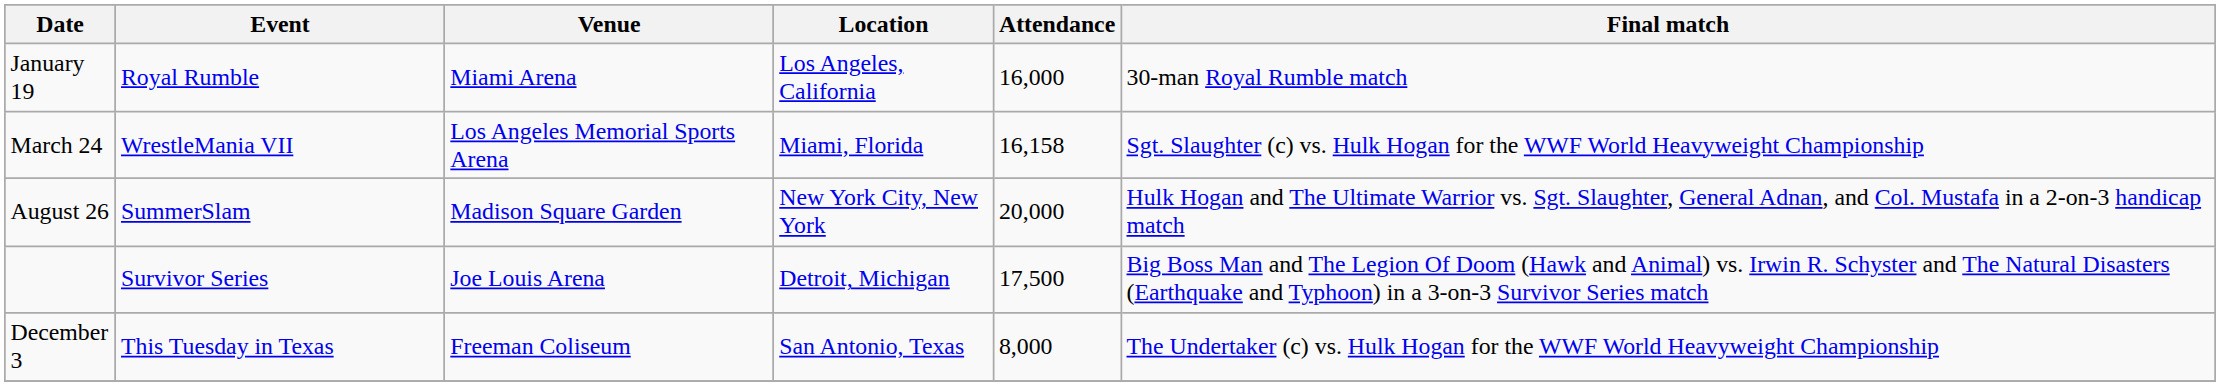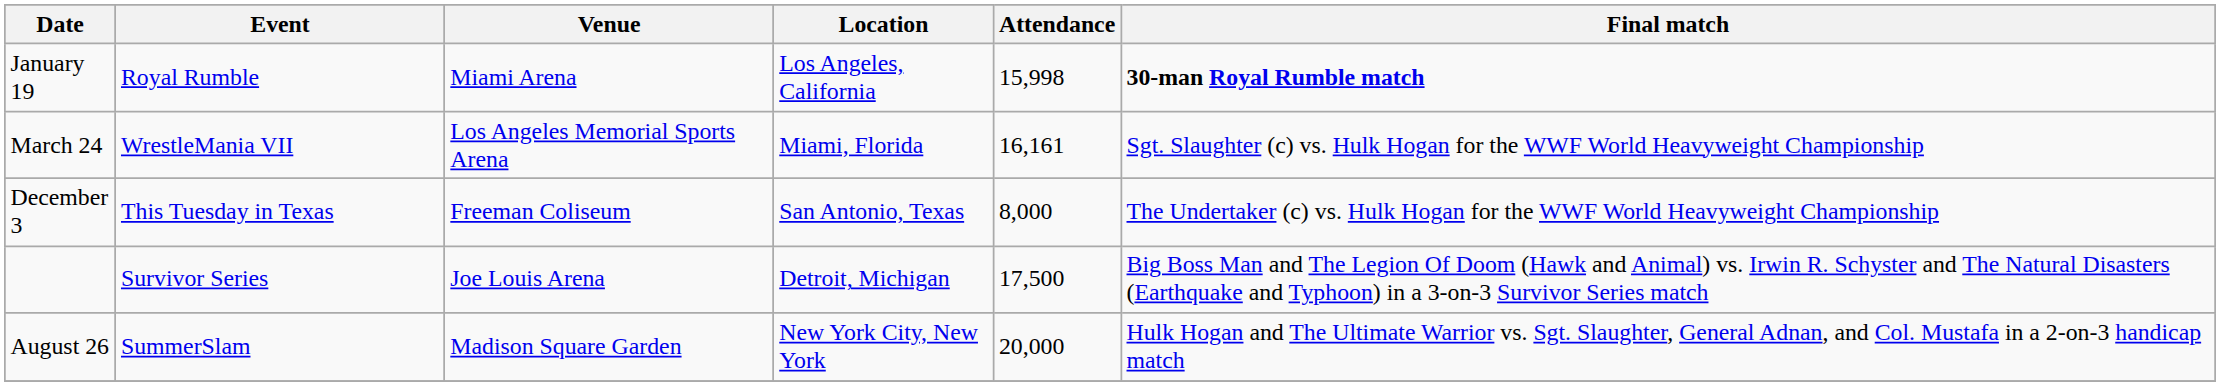January 19 | Attendance: 16,000 -> 15,998
January 19 | Final match: normal -> bold
March 24 | Attendance: 16,158 -> 16,161
rows swapped: August 26 <-> December 3
